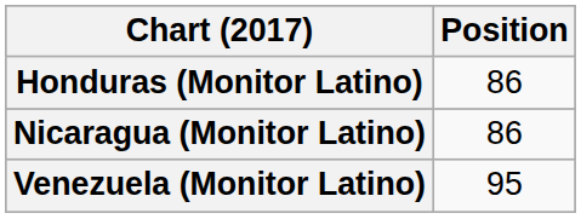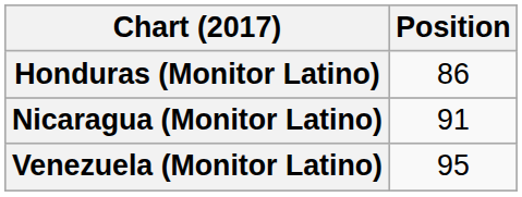Nicaragua (Monitor Latino) | Position: 86 -> 91
